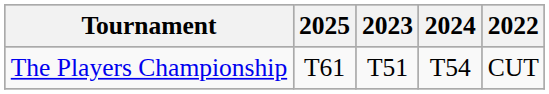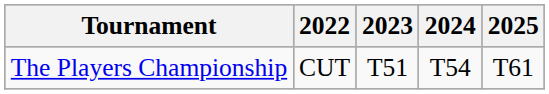columns swapped: 2022 <-> 2025
